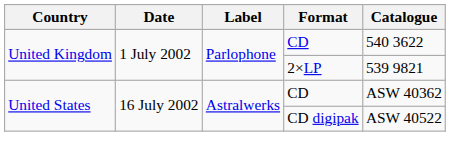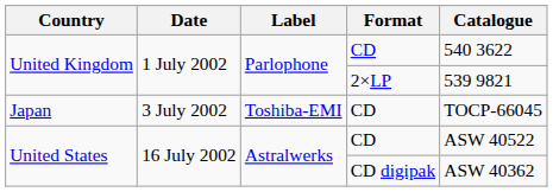+ row: Japan | 3 July 2002 | Toshiba-EMI | CD | TOCP-66045
United States / CD | Catalogue: ASW 40362 -> ASW 40522
United States / CD digipak | Catalogue: ASW 40522 -> ASW 40362
